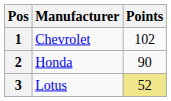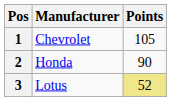1 | Points: 102 -> 105
